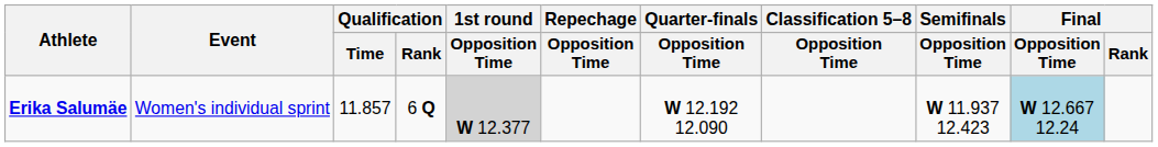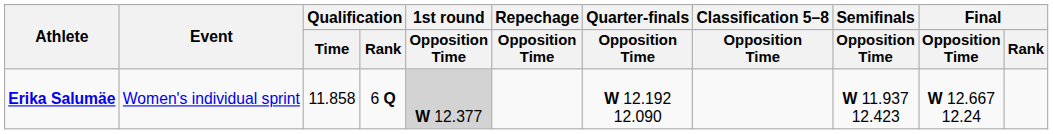Erika Salumäe | Qualification / Time: 11.857 -> 11.858
Erika Salumäe | Final / Opposition Time: lightblue background -> no background
